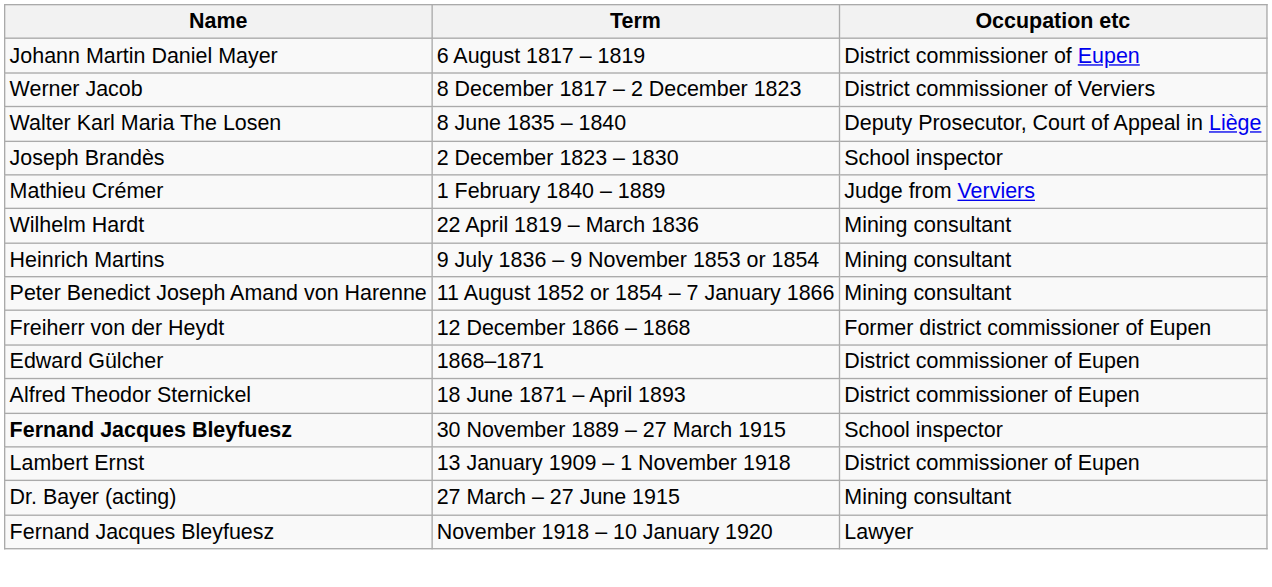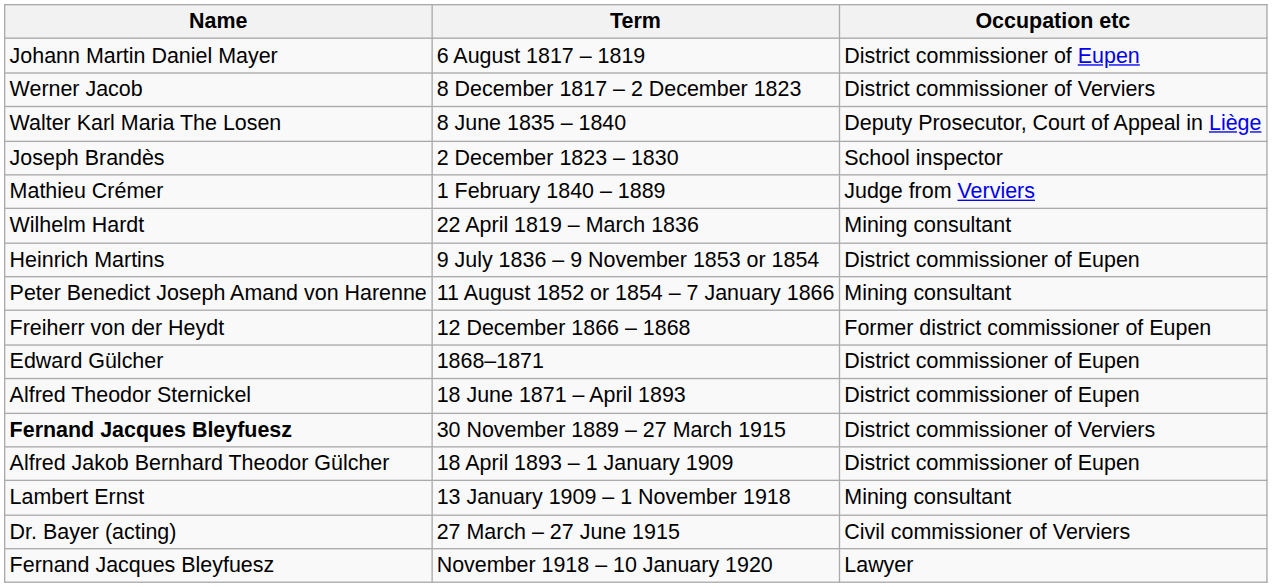9 July 1836 – 9 November 1853 or 1854 | Occupation etc: Mining consultant -> District commissioner of Eupen
30 November 1889 – 27 March 1915 | Occupation etc: School inspector -> District commissioner of Verviers
+ row: Alfred Jakob Bernhard Theodor Gülcher | 18 April 1893 – 1 January 1909 | District commissioner of Eupen
13 January 1909 – 1 November 1918 | Occupation etc: District commissioner of Eupen -> Mining consultant
27 March – 27 June 1915 | Occupation etc: Mining consultant -> Civil commissioner of Verviers
